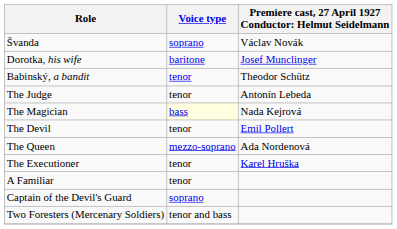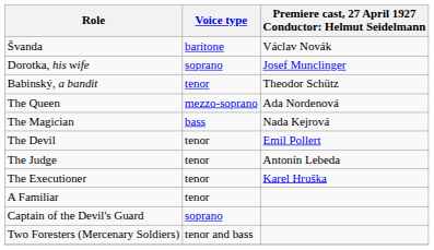Švanda | Voice type: soprano -> baritone
Dorotka, his wife | Voice type: baritone -> soprano
rows swapped: The Queen <-> The Judge
The Magician | Voice type: lightyellow background -> no background
